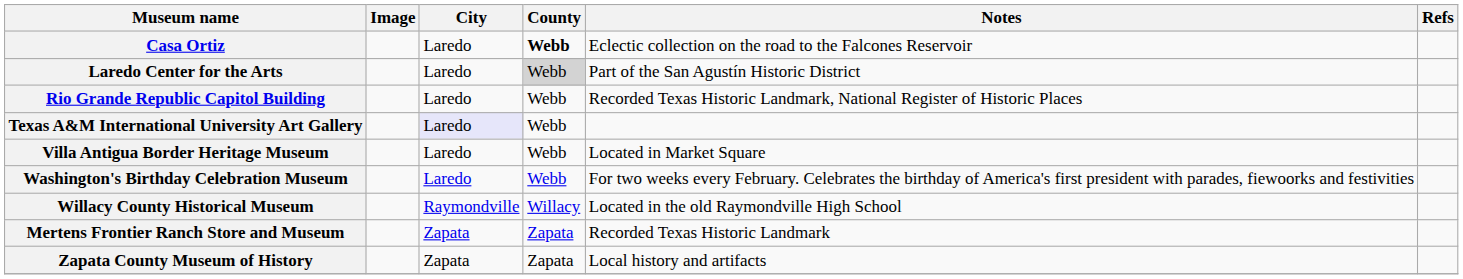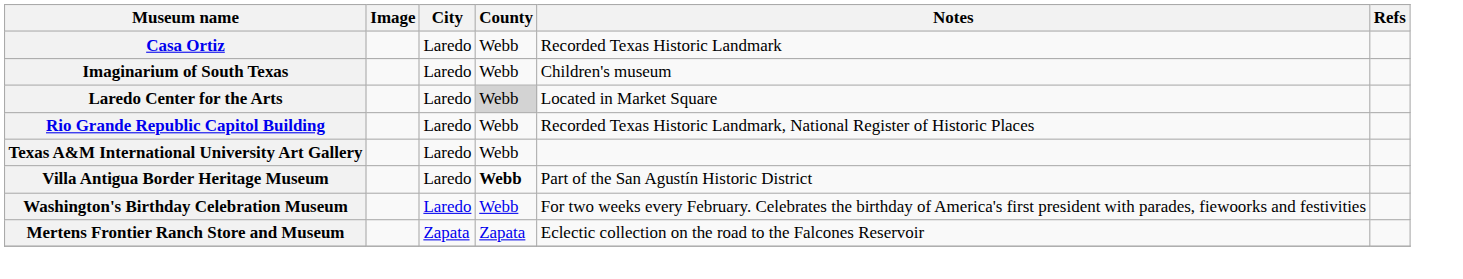Casa Ortiz | County: bold -> normal
Casa Ortiz | Notes: Eclectic collection on the road to the Falcones Reservoir -> Recorded Texas Historic Landmark
+ row: Imaginarium of South Texas | Laredo | Webb | Children's museum
Laredo Center for the Arts | Notes: Part of the San Agustín Historic District -> Located in Market Square
Texas A&M International University Art Gallery | City: lavender background -> no background
Villa Antigua Border Heritage Museum | County: normal -> bold
Villa Antigua Border Heritage Museum | Notes: Located in Market Square -> Part of the San Agustín Historic District
- row: Willacy County Historical Museum | Raymondville | Willacy | Located in the old Raymondville High School
Mertens Frontier Ranch Store and Museum | Notes: Recorded Texas Historic Landmark -> Eclectic collection on the road to the Falcones Reservoir
- row: Zapata County Museum of History | Zapata | Zapata | Local history and artifacts
